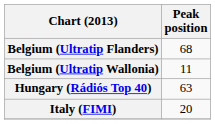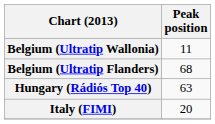rows swapped: Belgium (Ultratip Wallonia) <-> Belgium (Ultratip Flanders)
